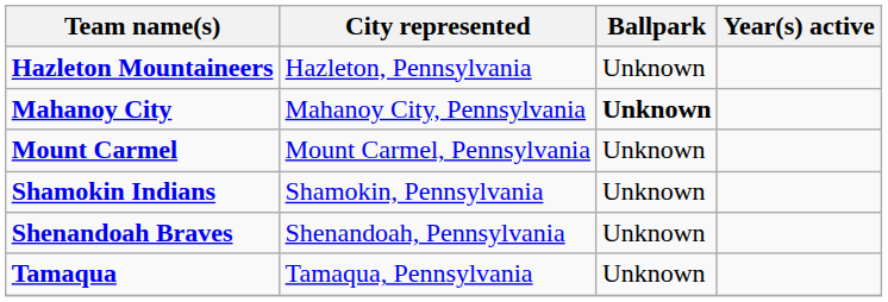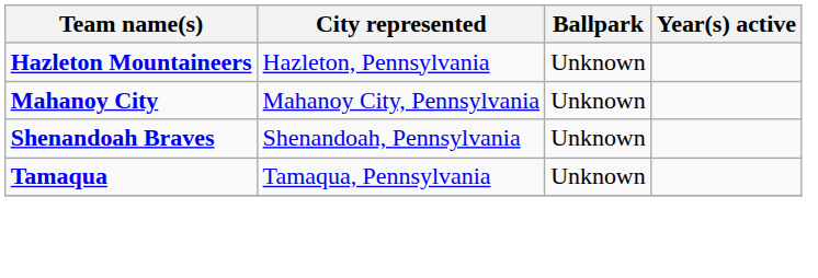Mahanoy City | Ballpark: bold -> normal
- row: Mount Carmel | Mount Carmel, Pennsylvania | Unknown
- row: Shamokin Indians | Shamokin, Pennsylvania | Unknown
